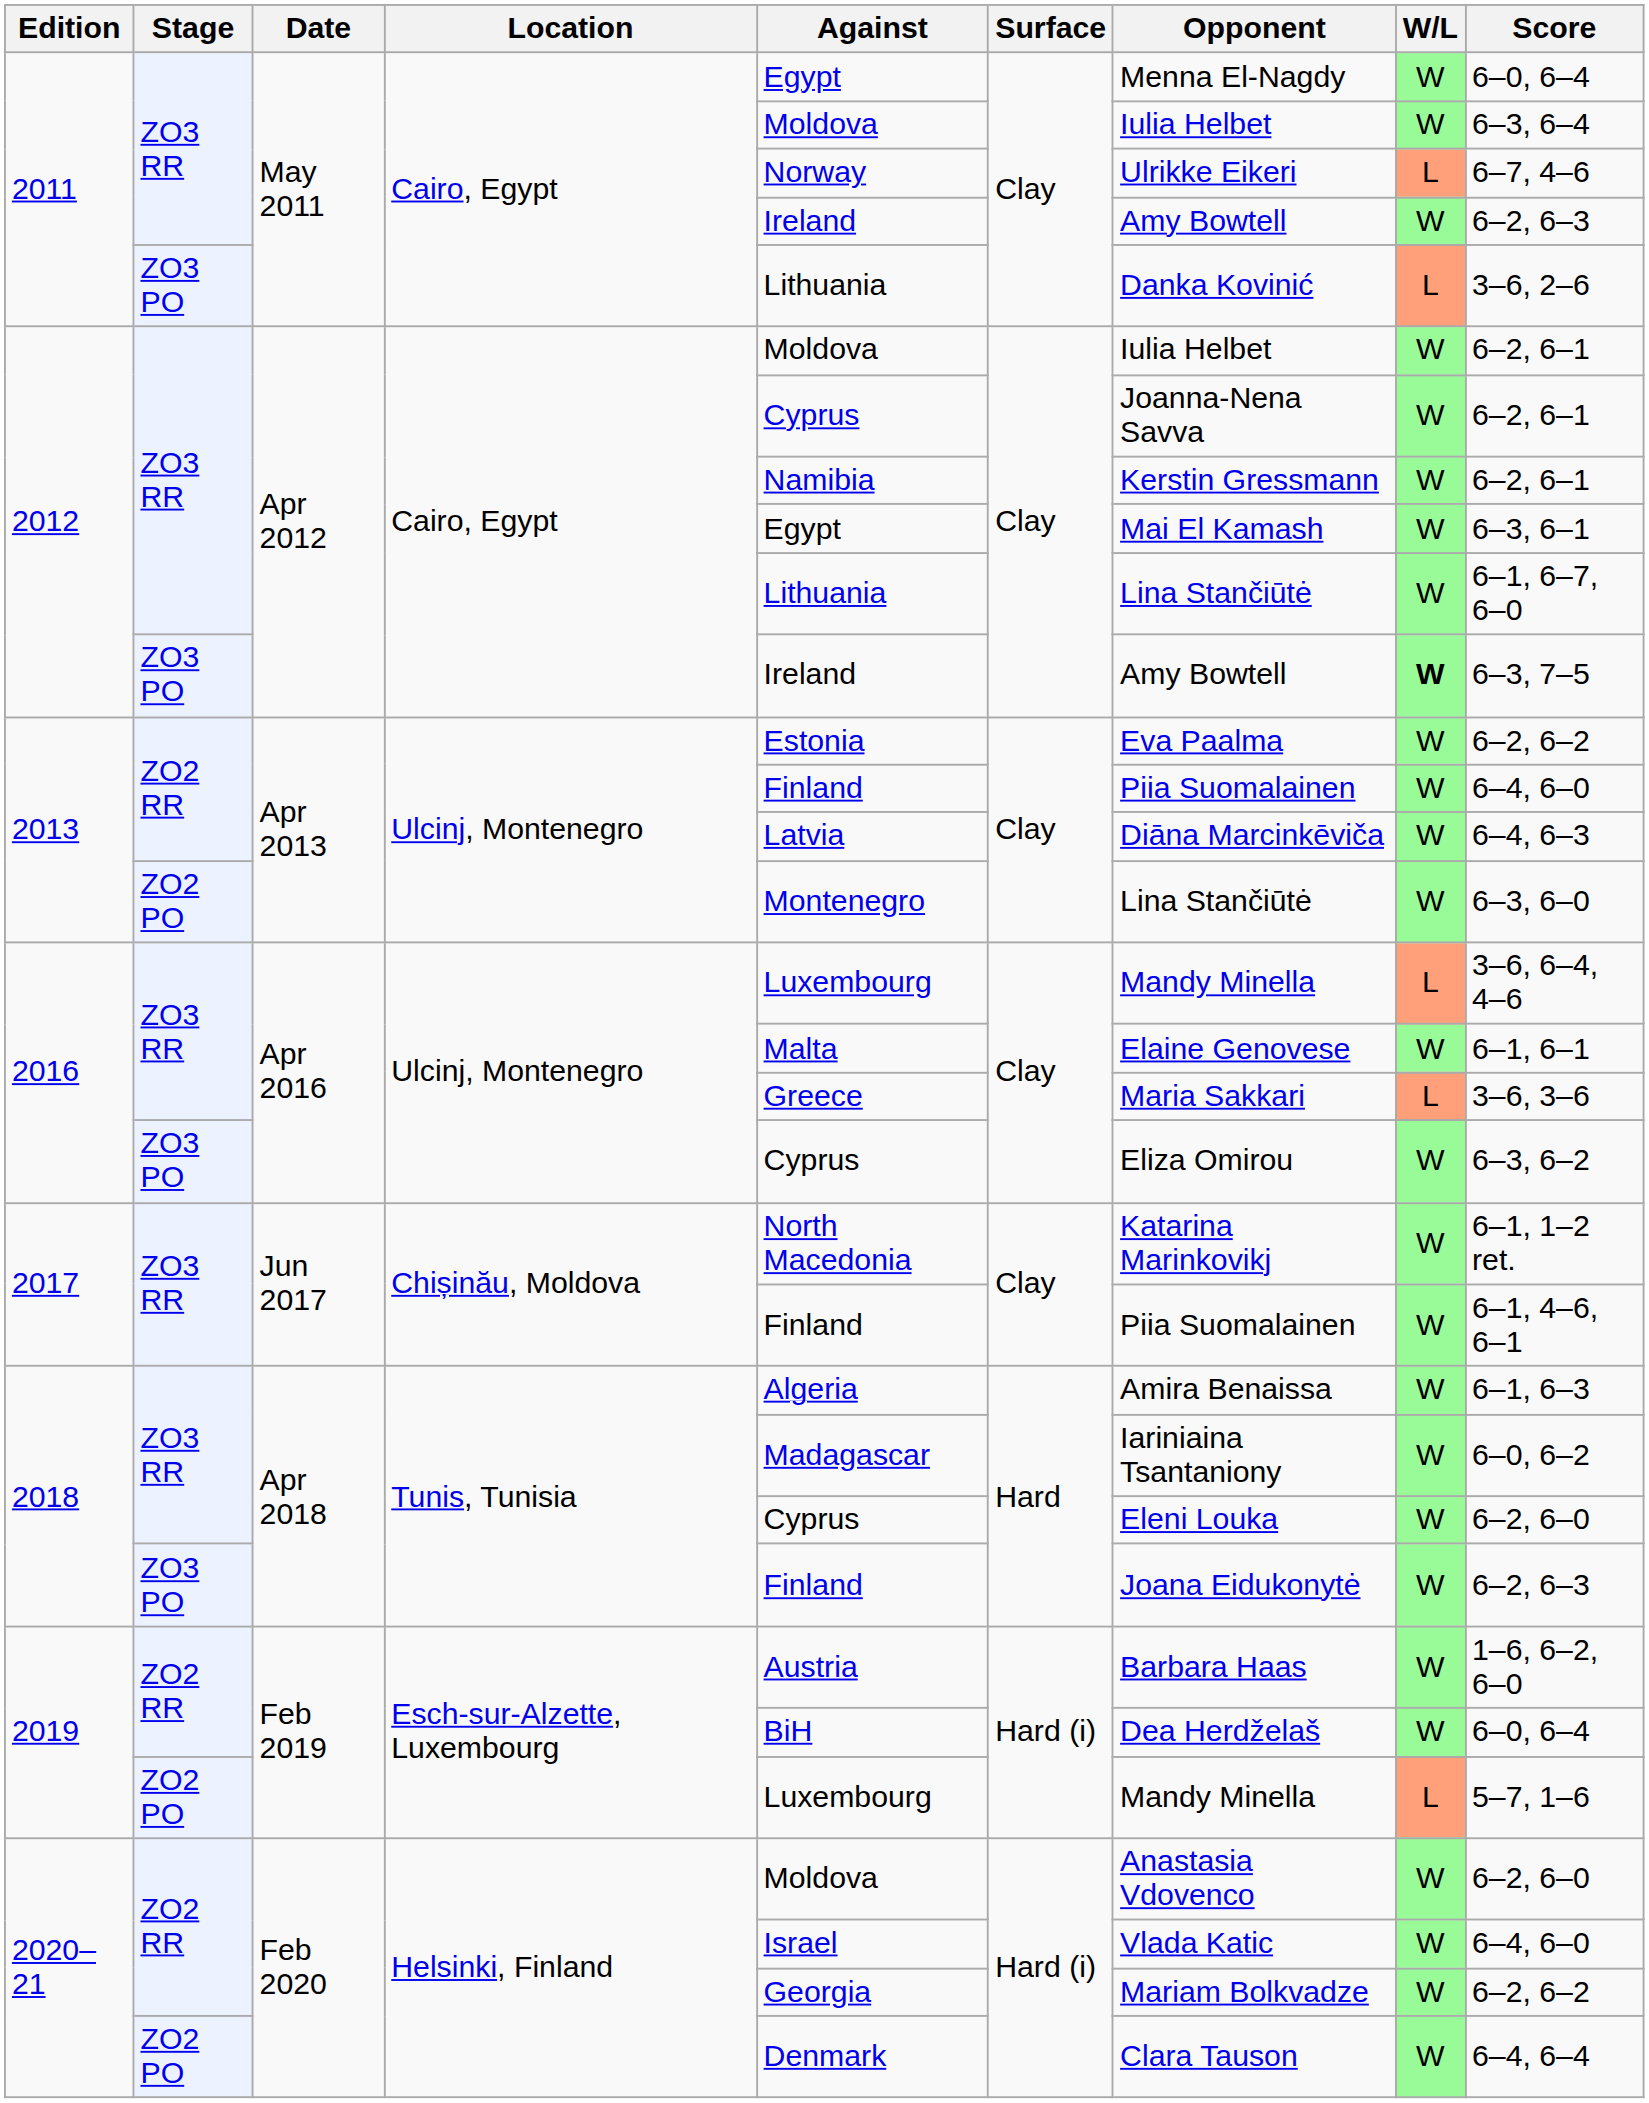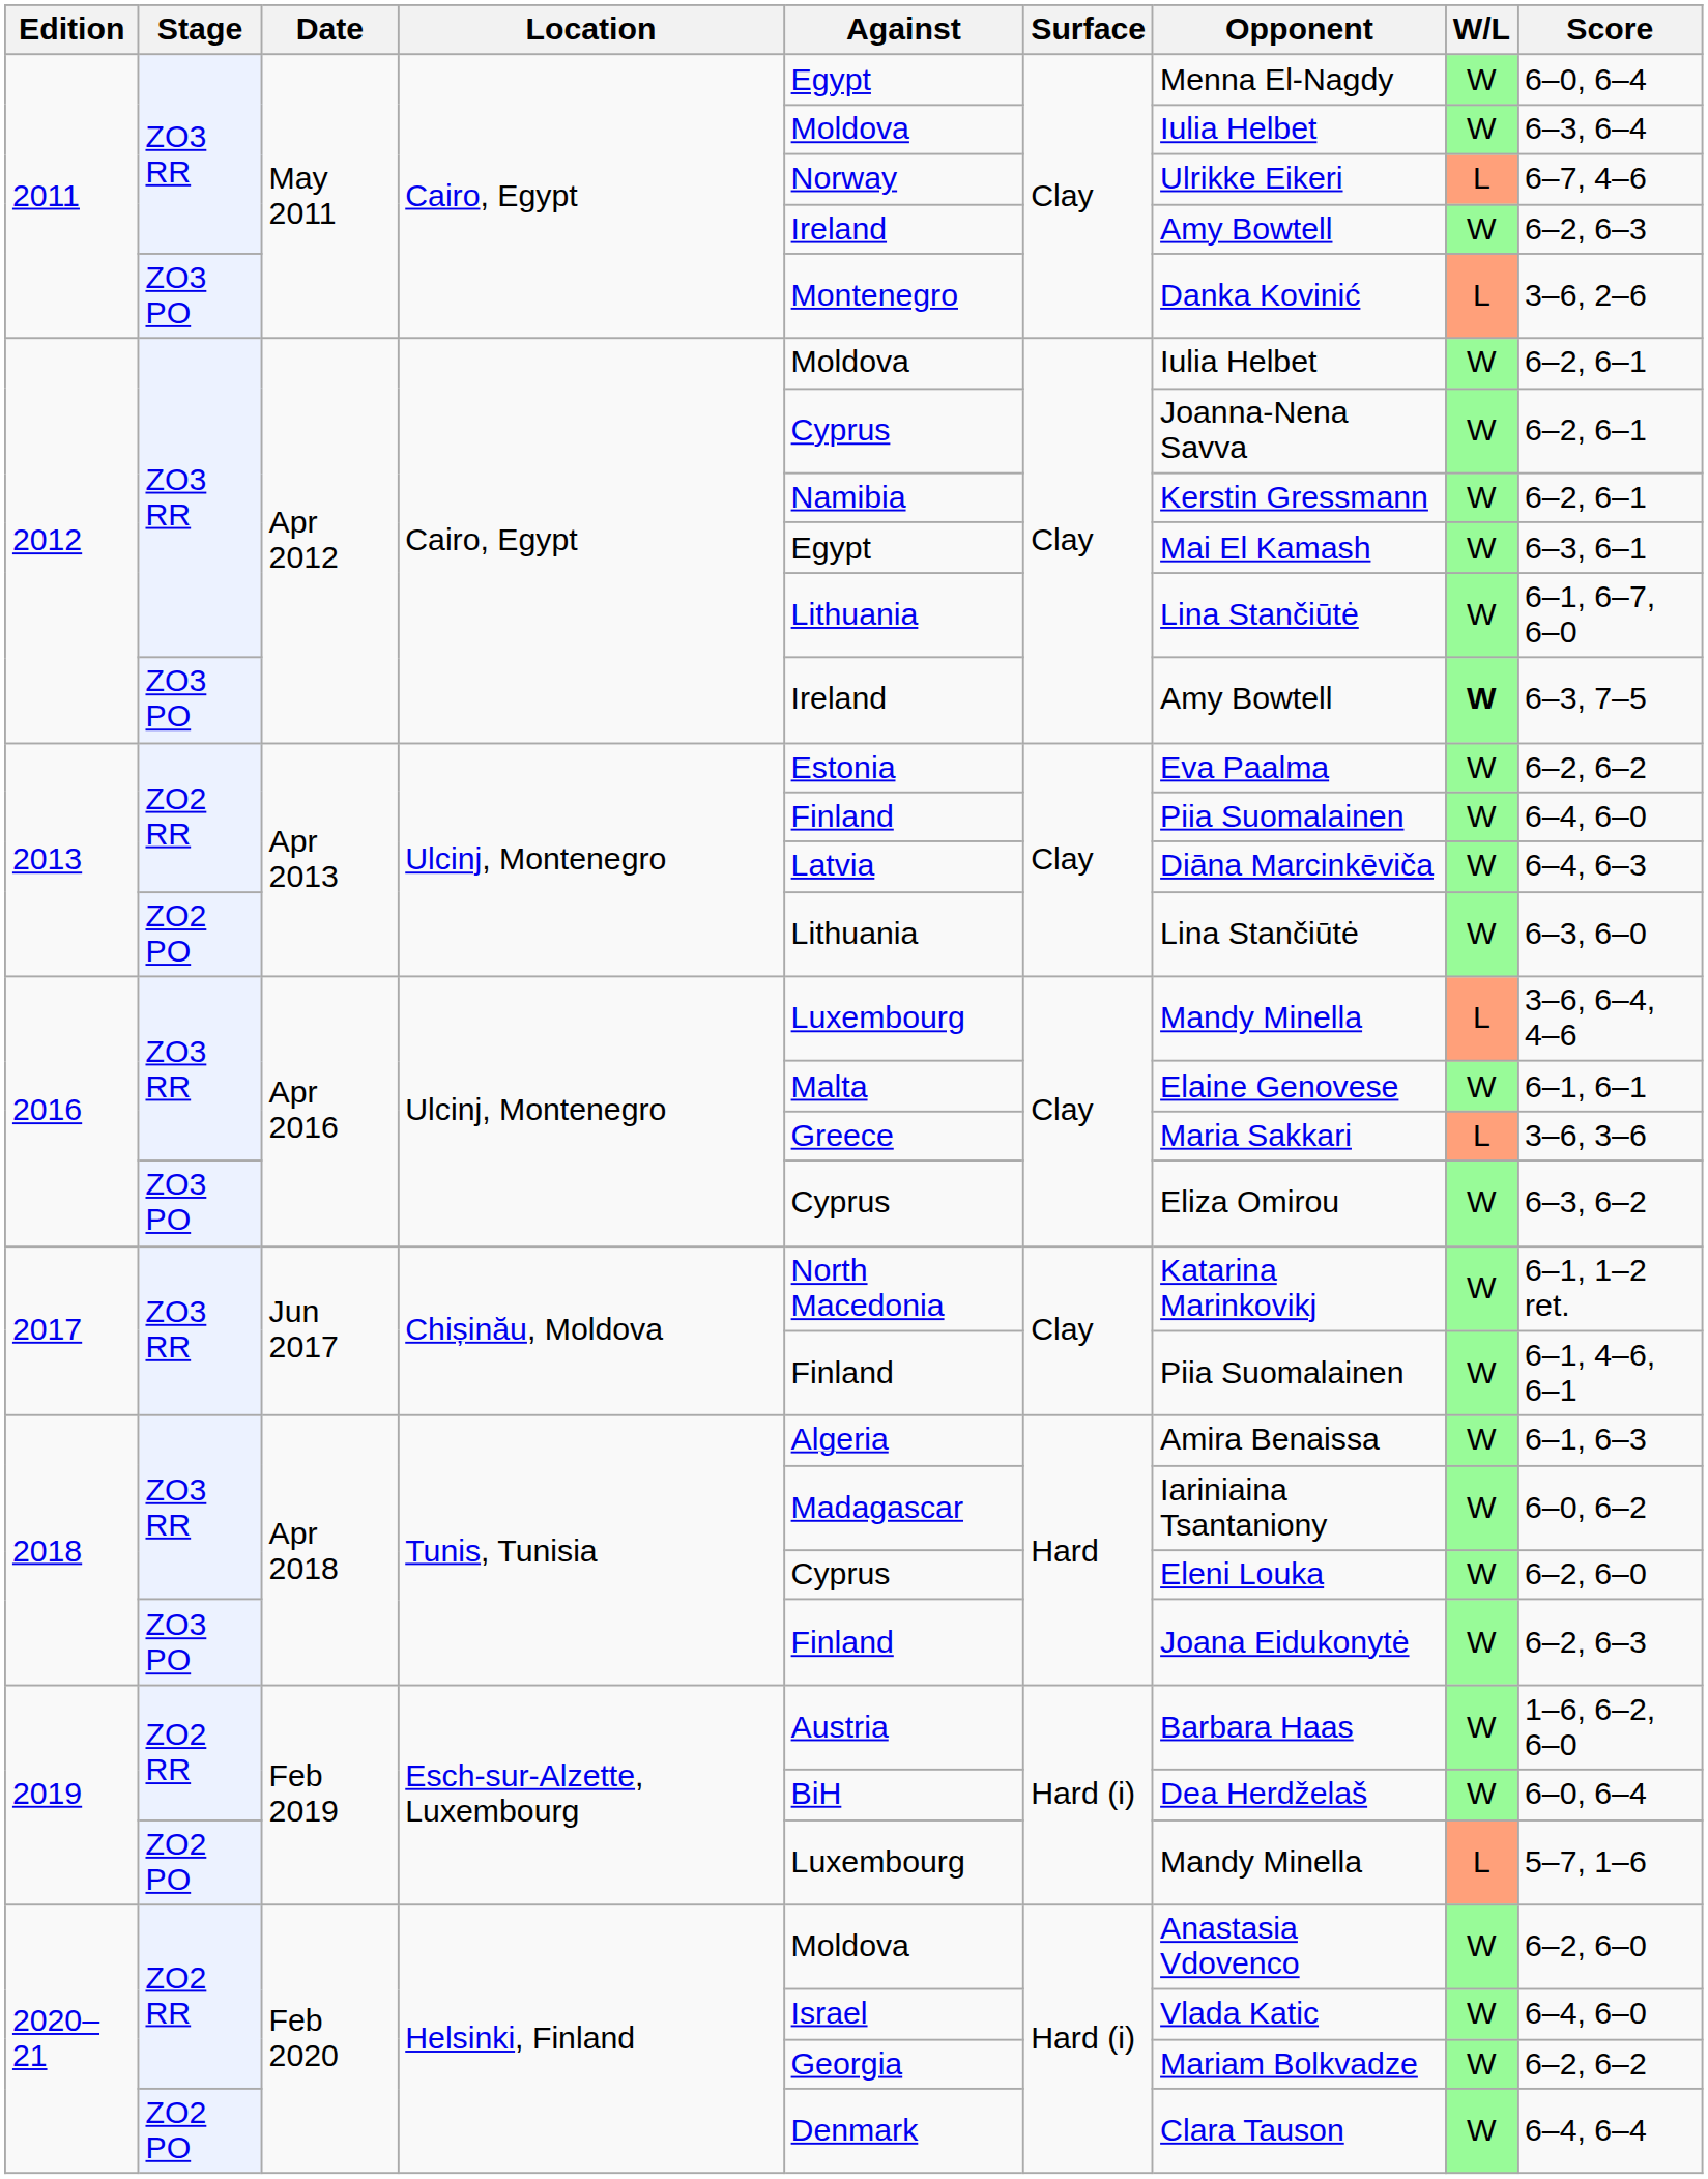2011 / ZO3 PO | Against: Lithuania -> Montenegro
2013 / ZO2 PO | Against: Montenegro -> Lithuania
